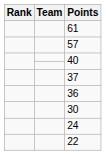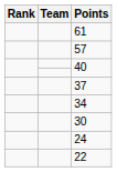- row: 36
+ row: 34
